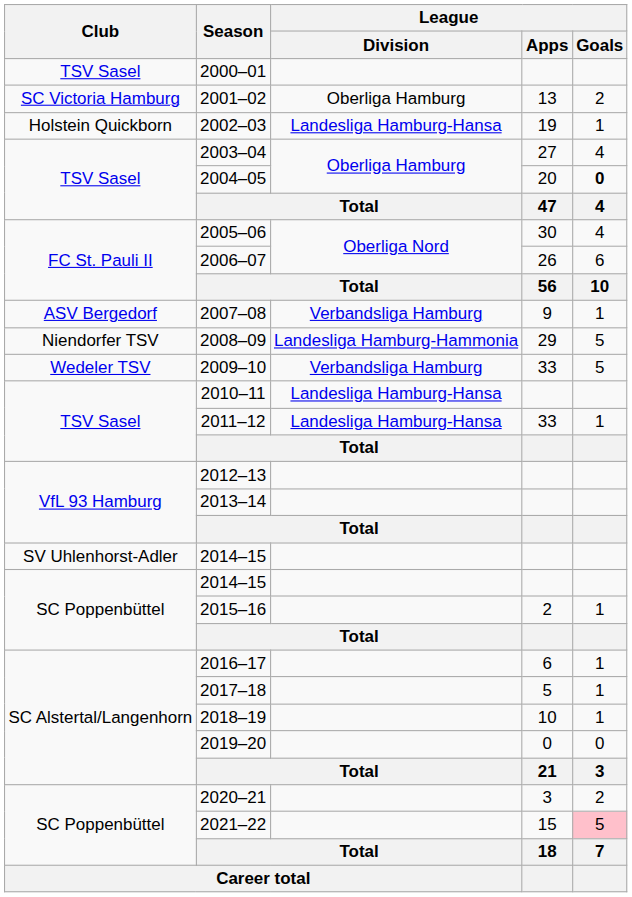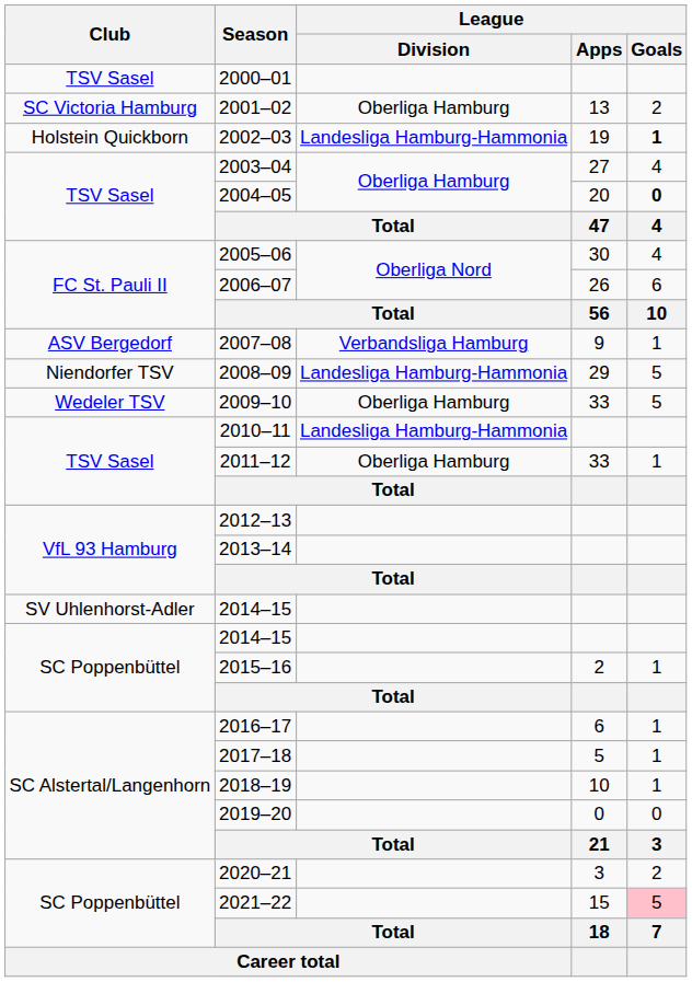2002–03 | League / Division: Landesliga Hamburg-Hansa -> Landesliga Hamburg-Hammonia
2002–03 | League / Goals: normal -> bold
2009–10 | League / Division: Verbandsliga Hamburg -> Oberliga Hamburg
2010–11 | League / Division: Landesliga Hamburg-Hansa -> Landesliga Hamburg-Hammonia
2011–12 | League / Division: Landesliga Hamburg-Hansa -> Oberliga Hamburg
